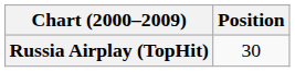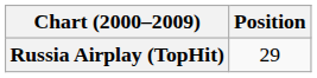Russia Airplay (TopHit) | Position: 30 -> 29
